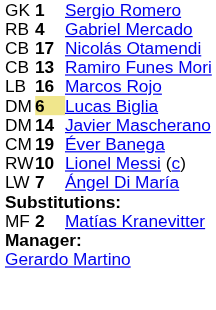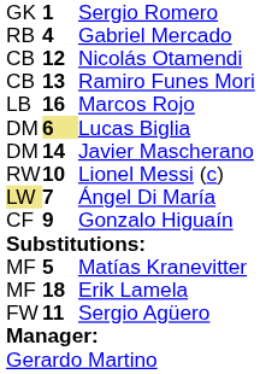Nicolás Otamendi | column 2: 17 -> 12
- row: CM | 19 | Éver Banega
Ángel Di María | column 1: no background -> khaki background
+ row: CF | 9 | Gonzalo Higuaín
Matías Kranevitter | column 2: 2 -> 5
+ row: MF | 18 | Erik Lamela
+ row: FW | 11 | Sergio Agüero
